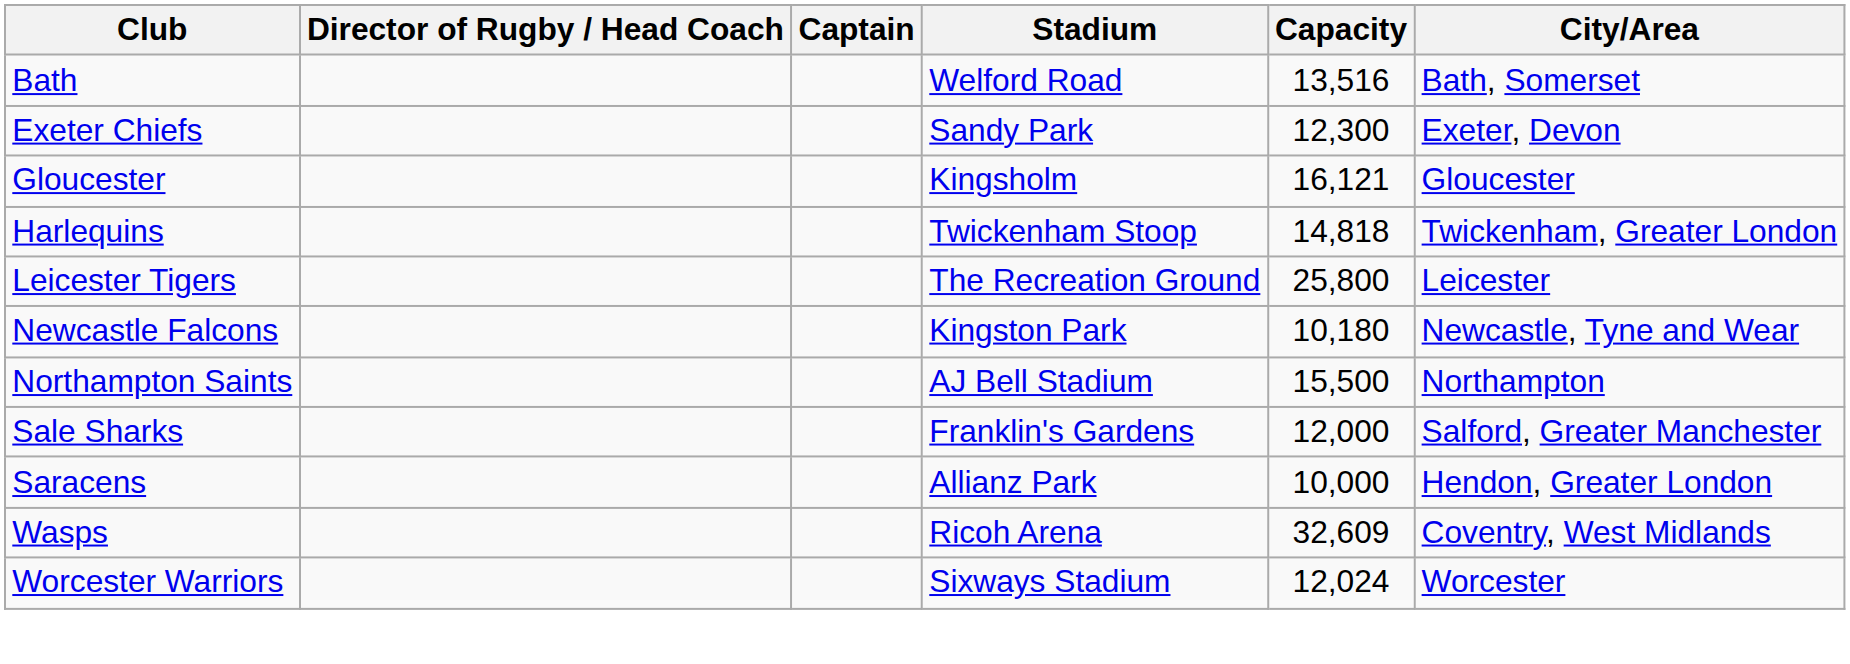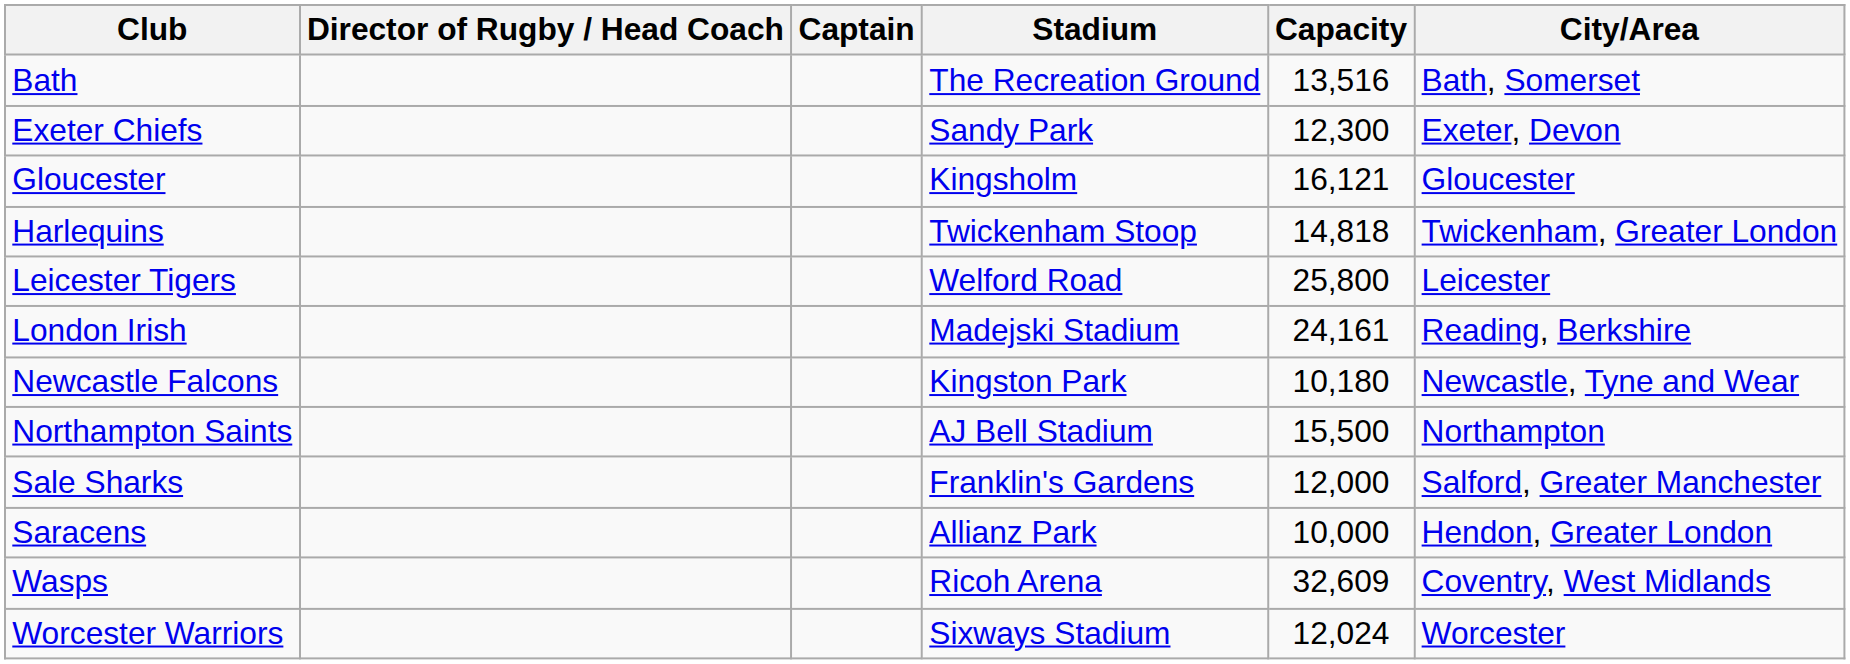Bath | Stadium: Welford Road -> The Recreation Ground
Leicester Tigers | Stadium: The Recreation Ground -> Welford Road
+ row: London Irish | Madejski Stadium | 24,161 | Reading, Berkshire
